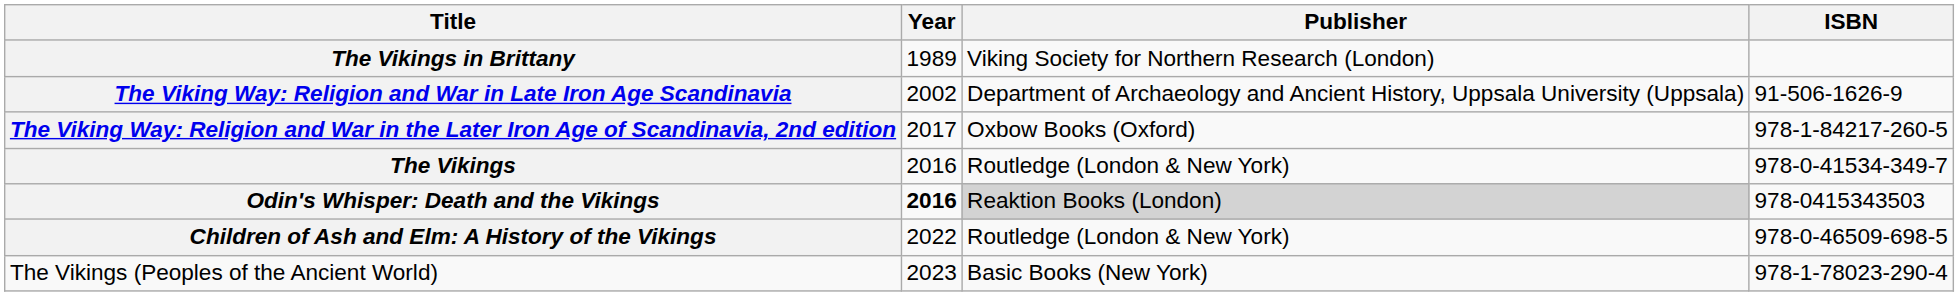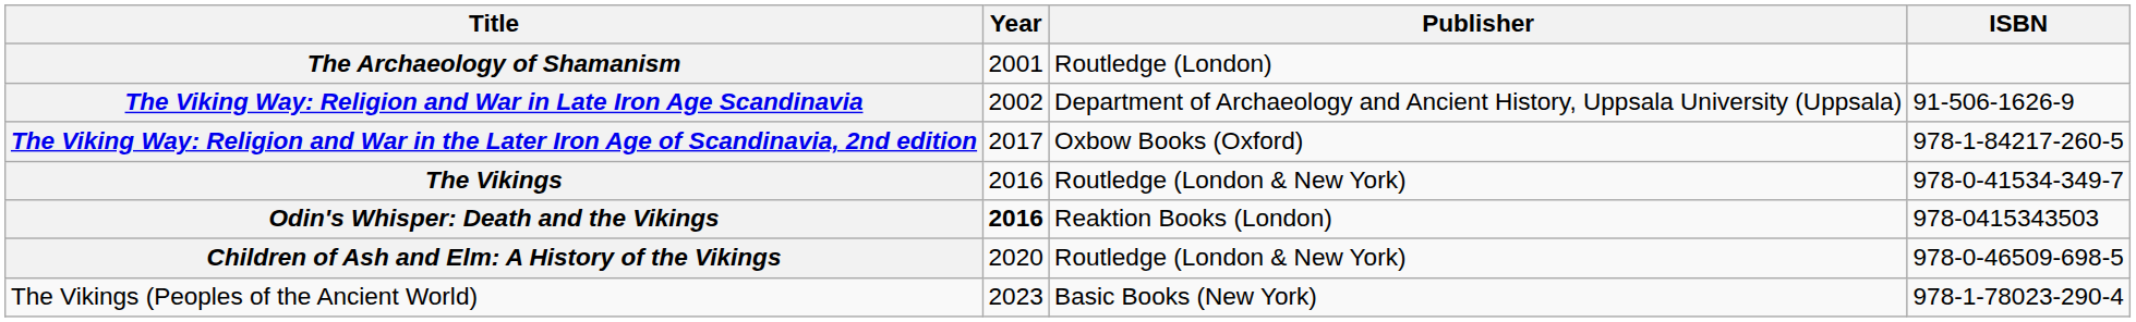- row: The Vikings in Brittany | 1989 | Viking Society for Northern Research (London)
+ row: The Archaeology of Shamanism | 2001 | Routledge (London)
Odin's Whisper: Death and the Vikings | Publisher: lightgrey background -> no background
Children of Ash and Elm: A History of the Vikings | Year: 2022 -> 2020
